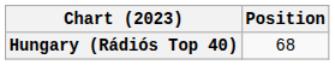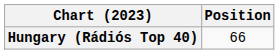Hungary (Rádiós Top 40) | Position: 68 -> 66
